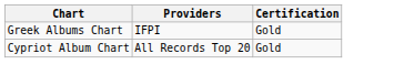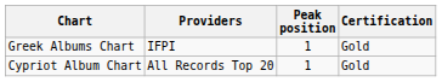+ column: Peak position | 1 | 1
